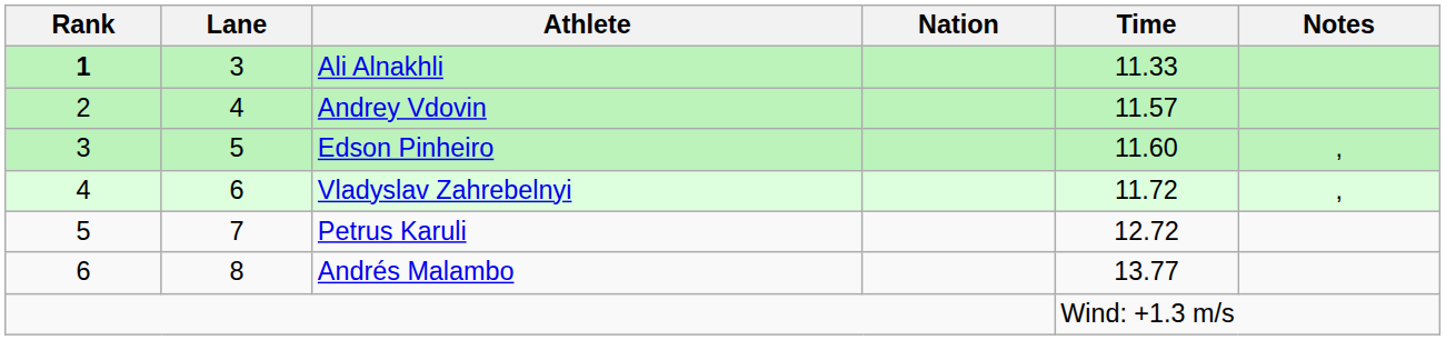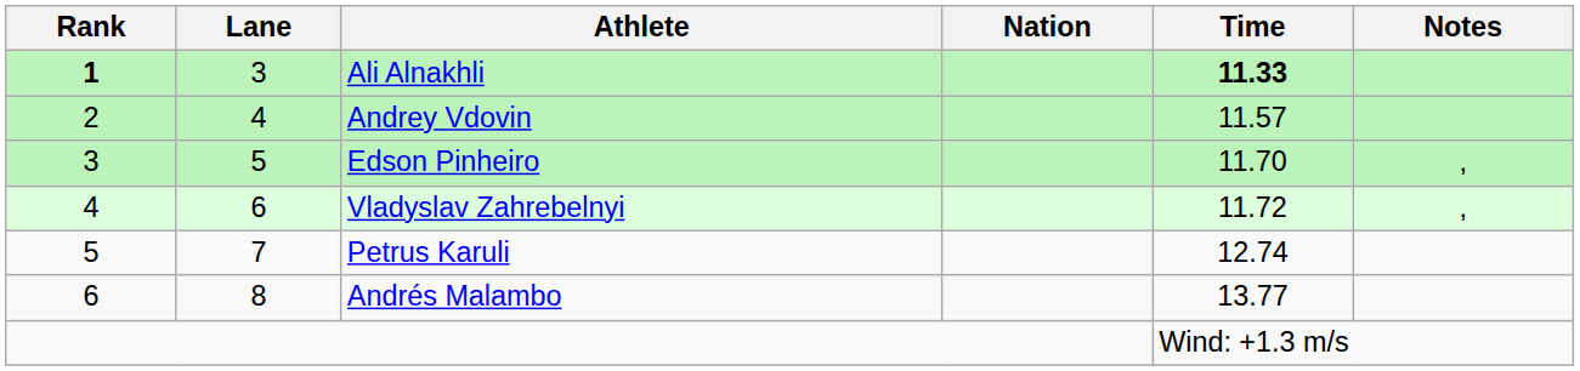Ali Alnakhli | Time: normal -> bold
Edson Pinheiro | Time: 11.60 -> 11.70
Petrus Karuli | Time: 12.72 -> 12.74
